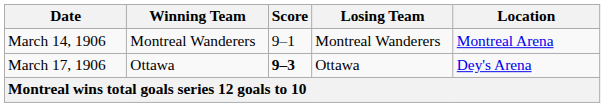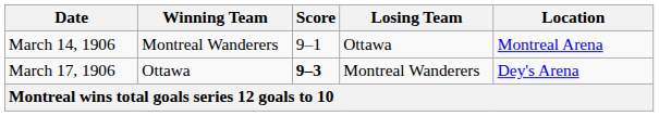March 14, 1906 | Losing Team: Montreal Wanderers -> Ottawa
March 17, 1906 | Losing Team: Ottawa -> Montreal Wanderers
